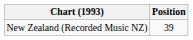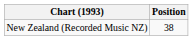New Zealand (Recorded Music NZ) | Position: 39 -> 38
